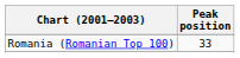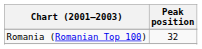Romania (Romanian Top 100) | Peak position: 33 -> 32
